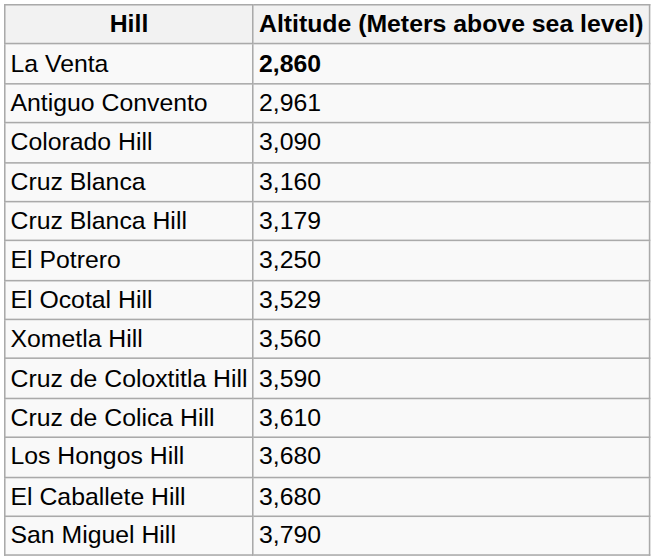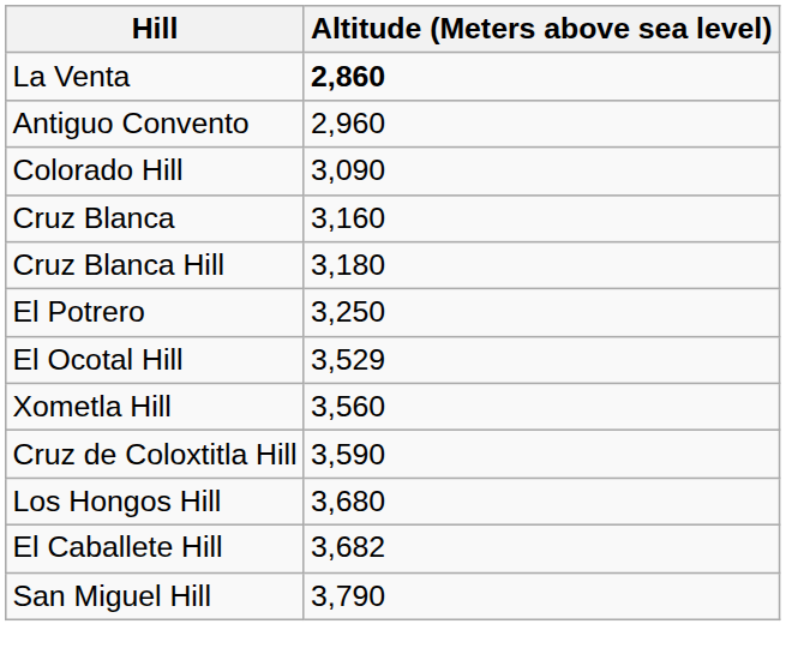Antiguo Convento | Altitude (Meters above sea level): 2,961 -> 2,960
Cruz Blanca Hill | Altitude (Meters above sea level): 3,179 -> 3,180
- row: Cruz de Colica Hill | 3,610
El Caballete Hill | Altitude (Meters above sea level): 3,680 -> 3,682
